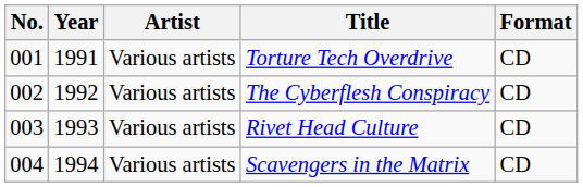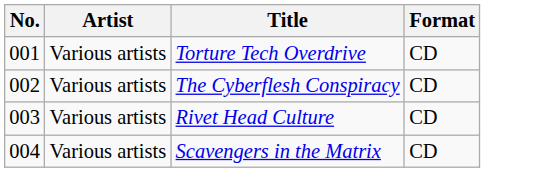- column: Year | 1991 | 1992 | 1993 | 1994
